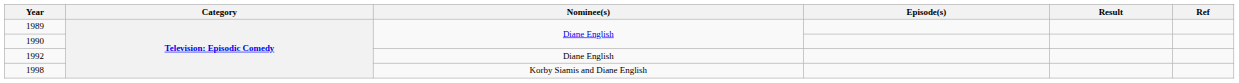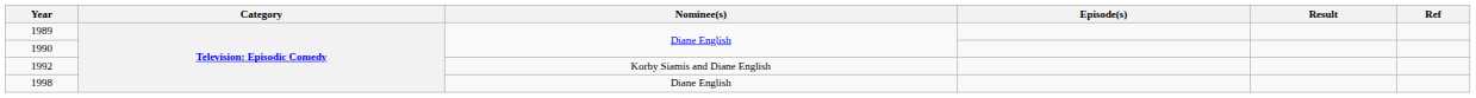1992 | Nominee(s): Diane English -> Korby Siamis and Diane English
1998 | Nominee(s): Korby Siamis and Diane English -> Diane English
